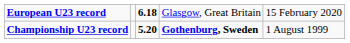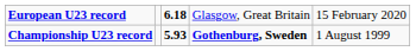Championship U23 record | column 3: 5.20 -> 5.93
